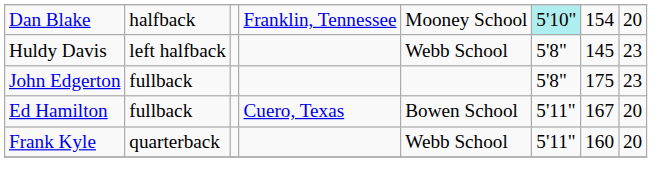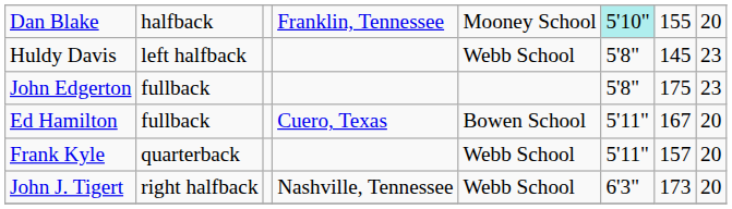Dan Blake | column 7: 154 -> 155
Frank Kyle | column 7: 160 -> 157
+ row: John J. Tigert | right halfback | Nashville, Tennessee | Webb School | 6'3" | 173 | 20
